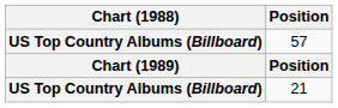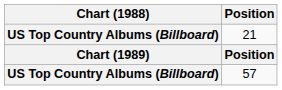rows swapped: 57 <-> 21
